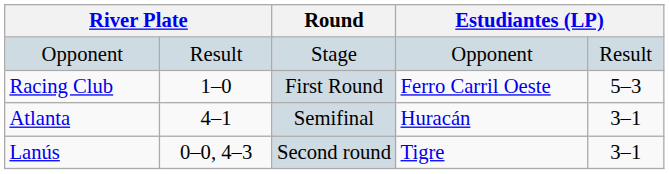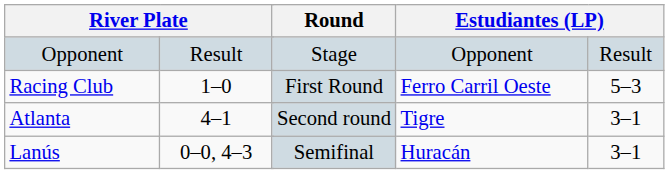Atlanta | Round: Semifinal -> Second round
Atlanta | column 5: Huracán -> Tigre
Lanús | Round: Second round -> Semifinal
Lanús | column 5: Tigre -> Huracán
